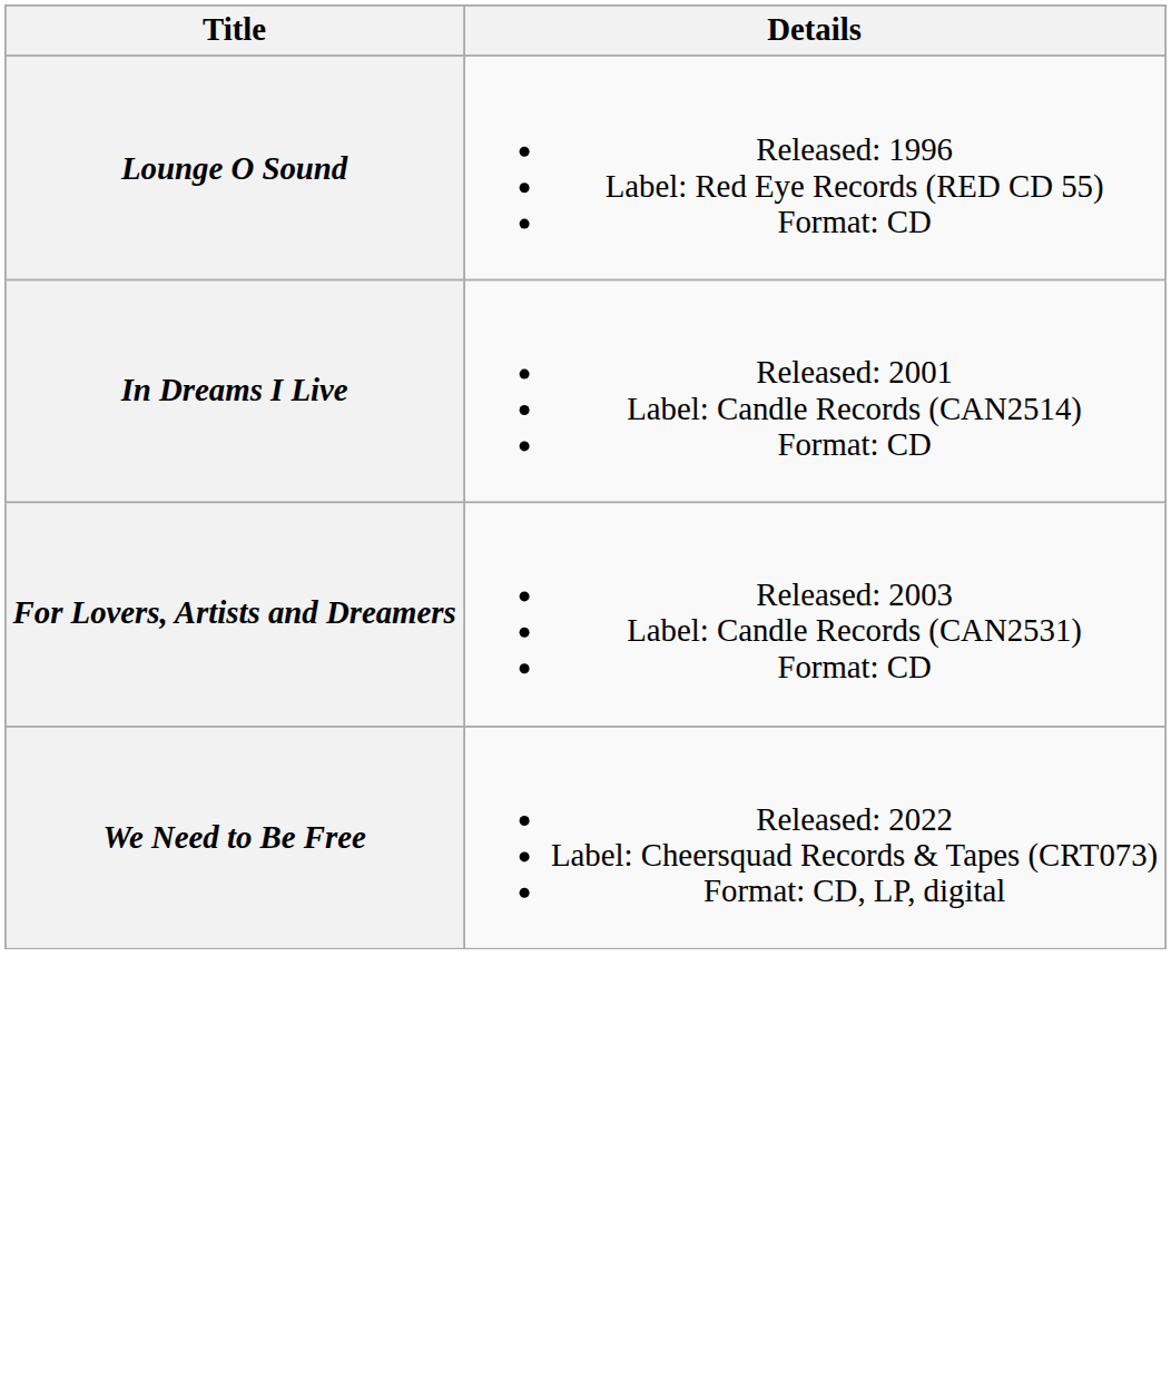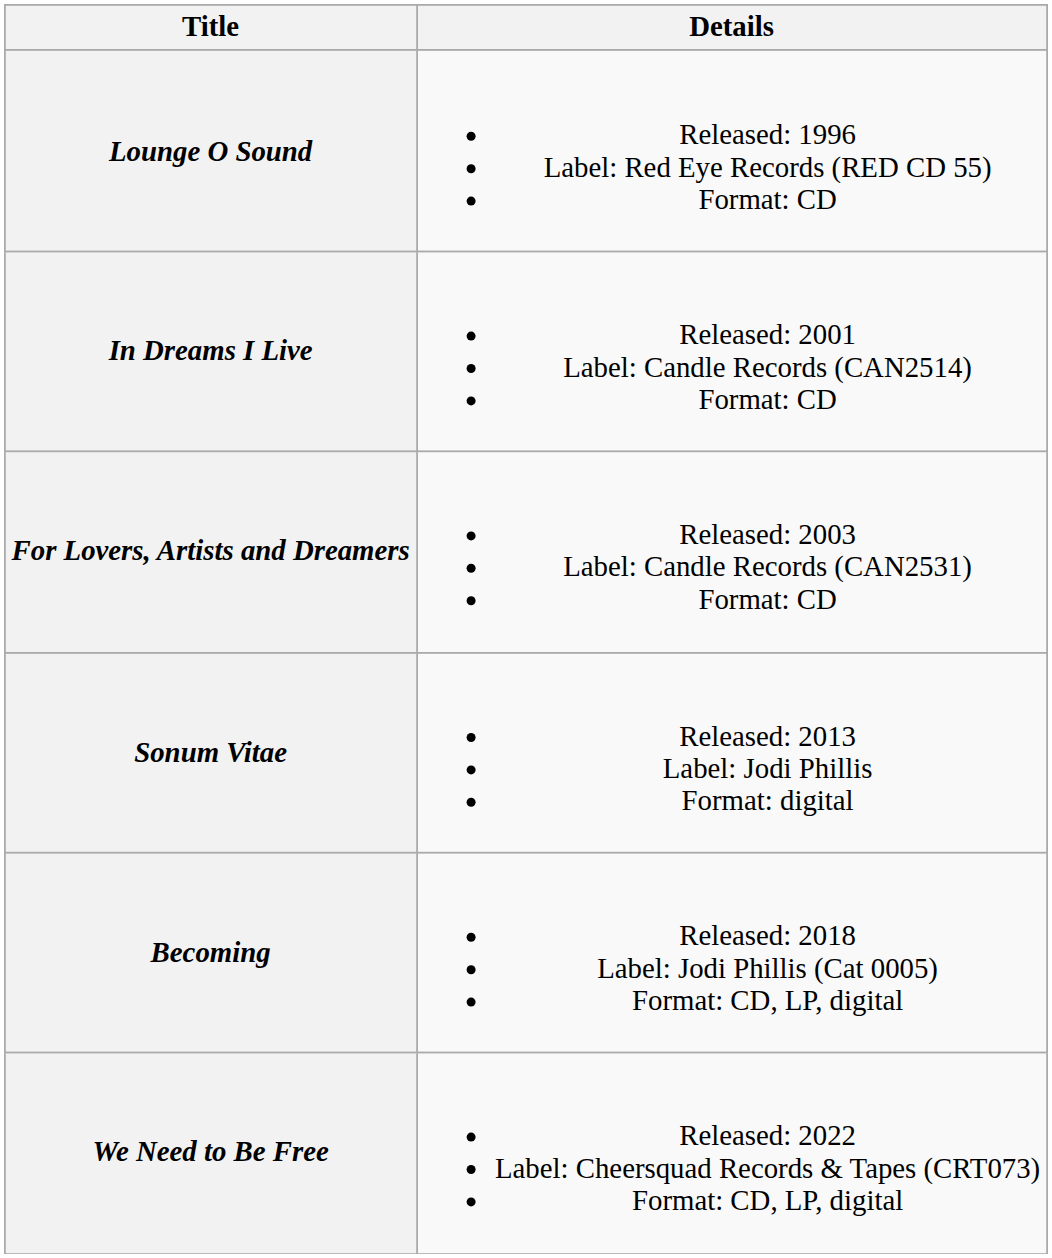+ row: Sonum Vitae | Released: 2013 Label: Jodi Phillis Format: digital
+ row: Becoming | Released: 2018 Label: Jodi Phillis (Cat 0005) Format: CD, LP, digital
